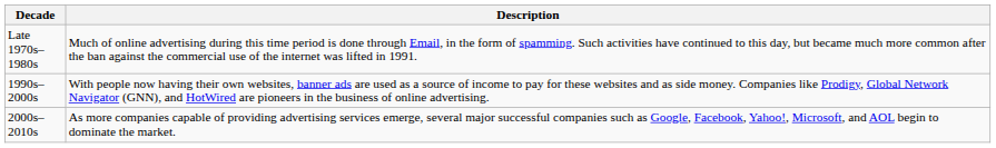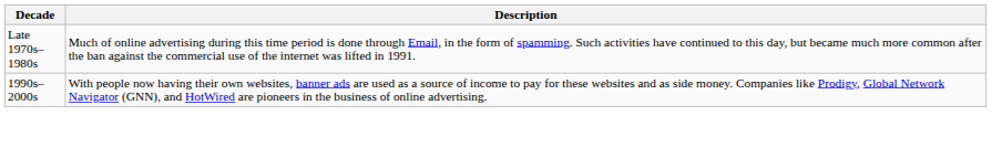- row: 2000s– 2010s | As more companies capable of providing advertising services emerge, several major successful companies such as Google, Facebook, Yahoo!, Microsoft, and AOL begin to dominate the market.
